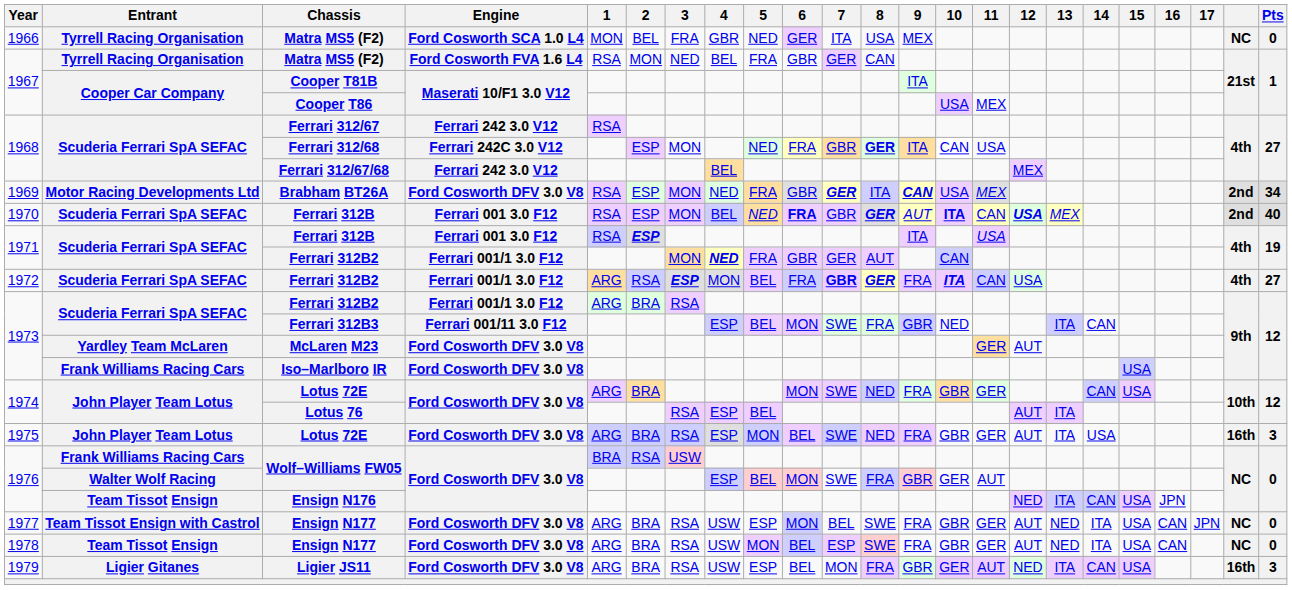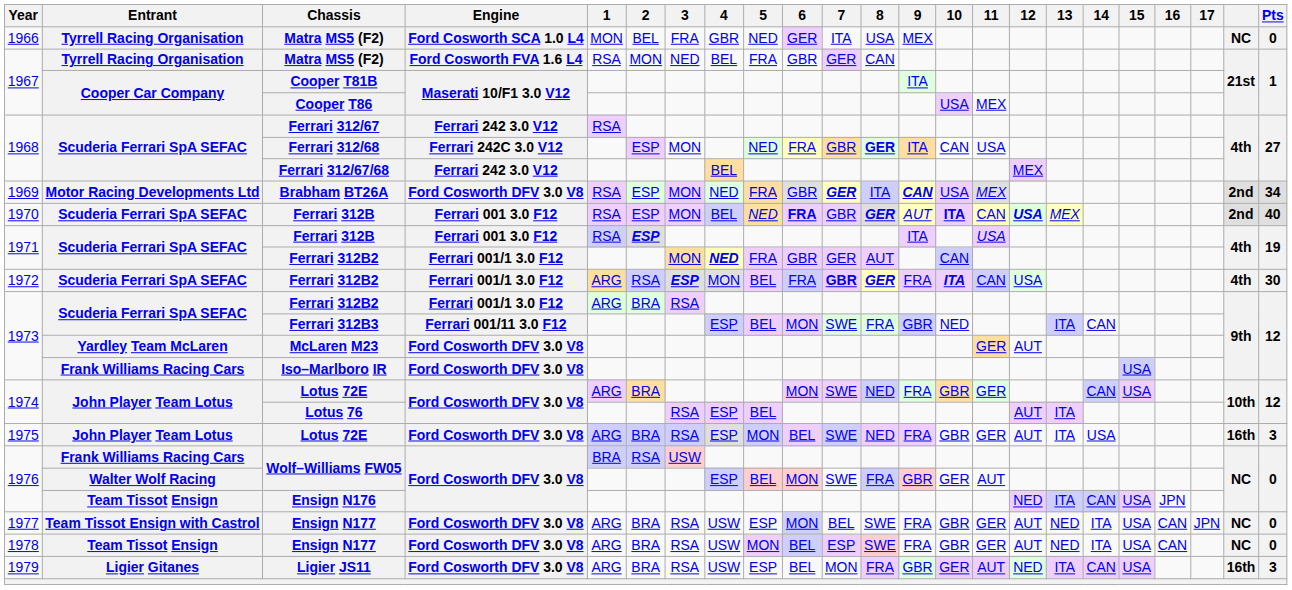1972 / Ferrari 312B2 | Pts: 27 -> 30
